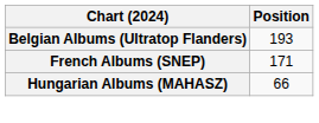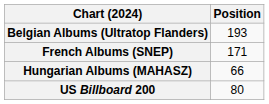+ row: US Billboard 200 | 80
